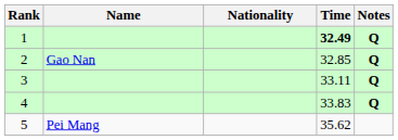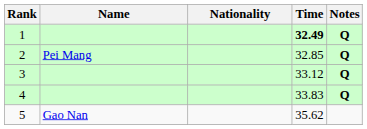2 | Name: Gao Nan -> Pei Mang
3 | Time: 33.11 -> 33.12
5 | Name: Pei Mang -> Gao Nan
